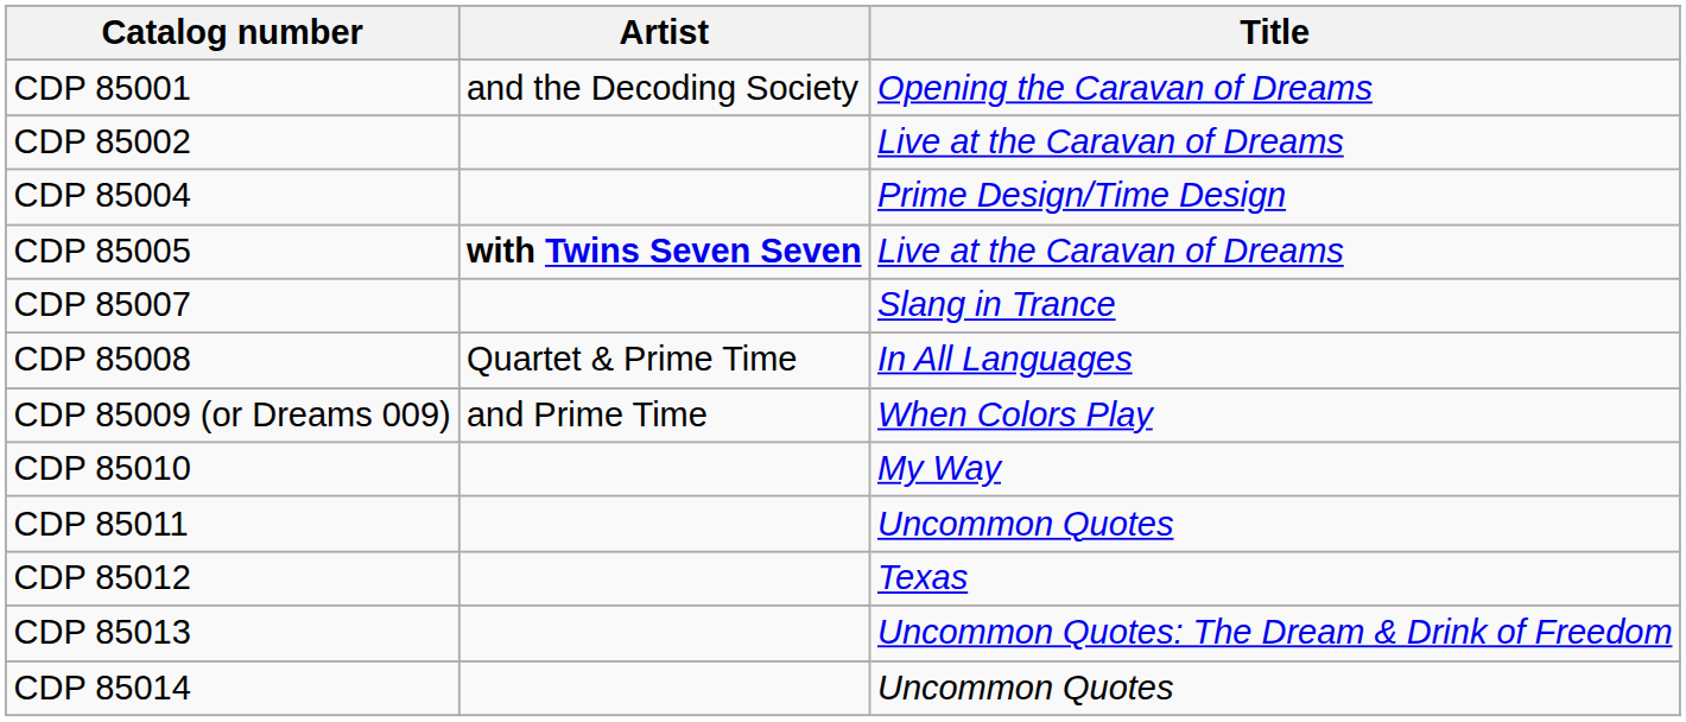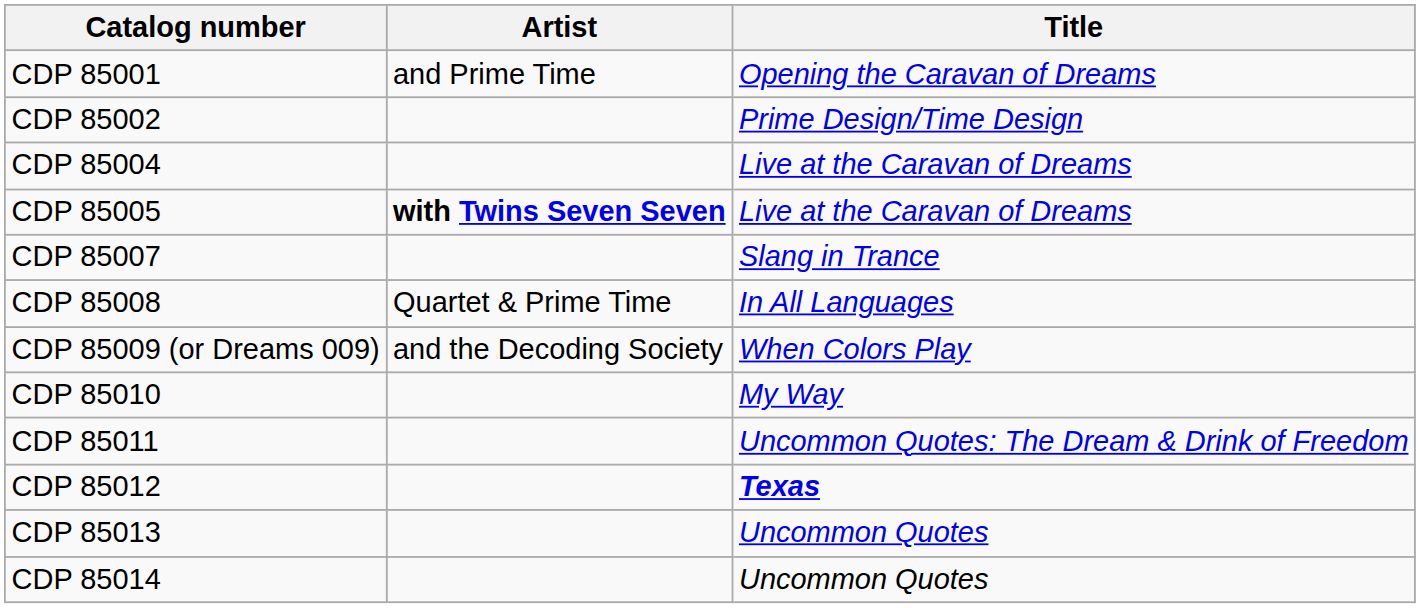CDP 85001 | Artist: and the Decoding Society -> and Prime Time
CDP 85002 | Title: Live at the Caravan of Dreams -> Prime Design/Time Design
CDP 85004 | Title: Prime Design/Time Design -> Live at the Caravan of Dreams
CDP 85009 (or Dreams 009) | Artist: and Prime Time -> and the Decoding Society
CDP 85011 | Title: Uncommon Quotes -> Uncommon Quotes: The Dream & Drink of Freedom
CDP 85012 | Title: normal -> bold
CDP 85013 | Title: Uncommon Quotes: The Dream & Drink of Freedom -> Uncommon Quotes
